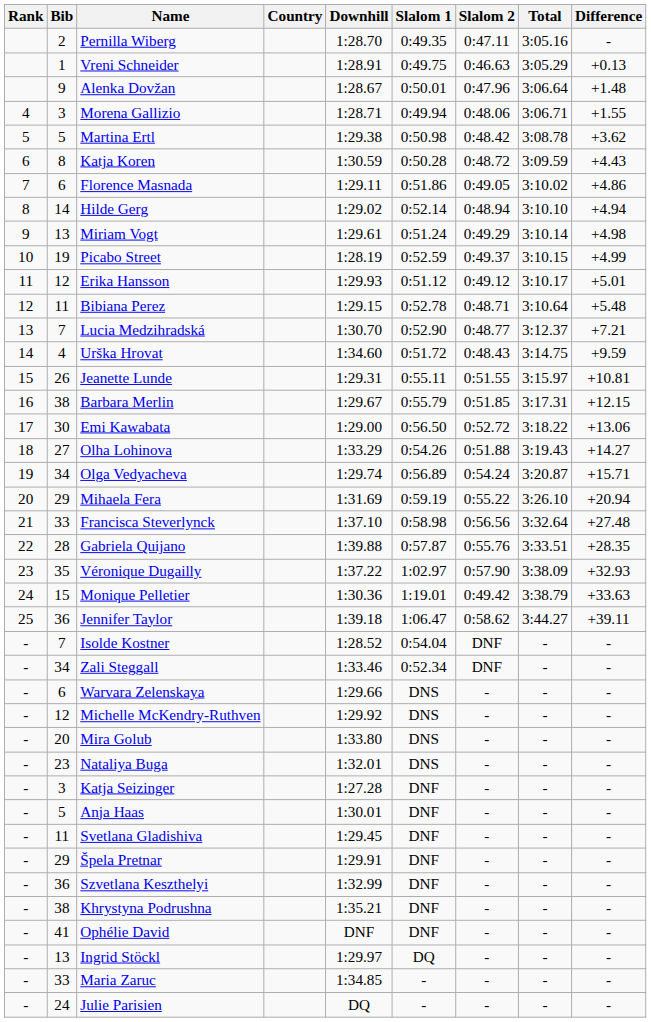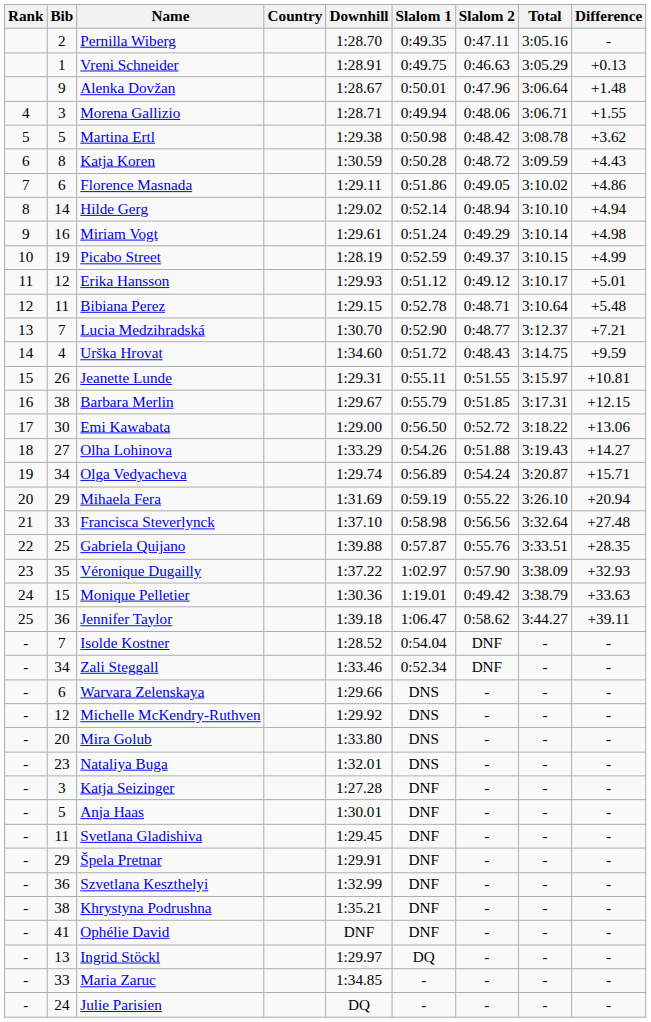Miriam Vogt | Bib: 13 -> 16
Gabriela Quijano | Bib: 28 -> 25
